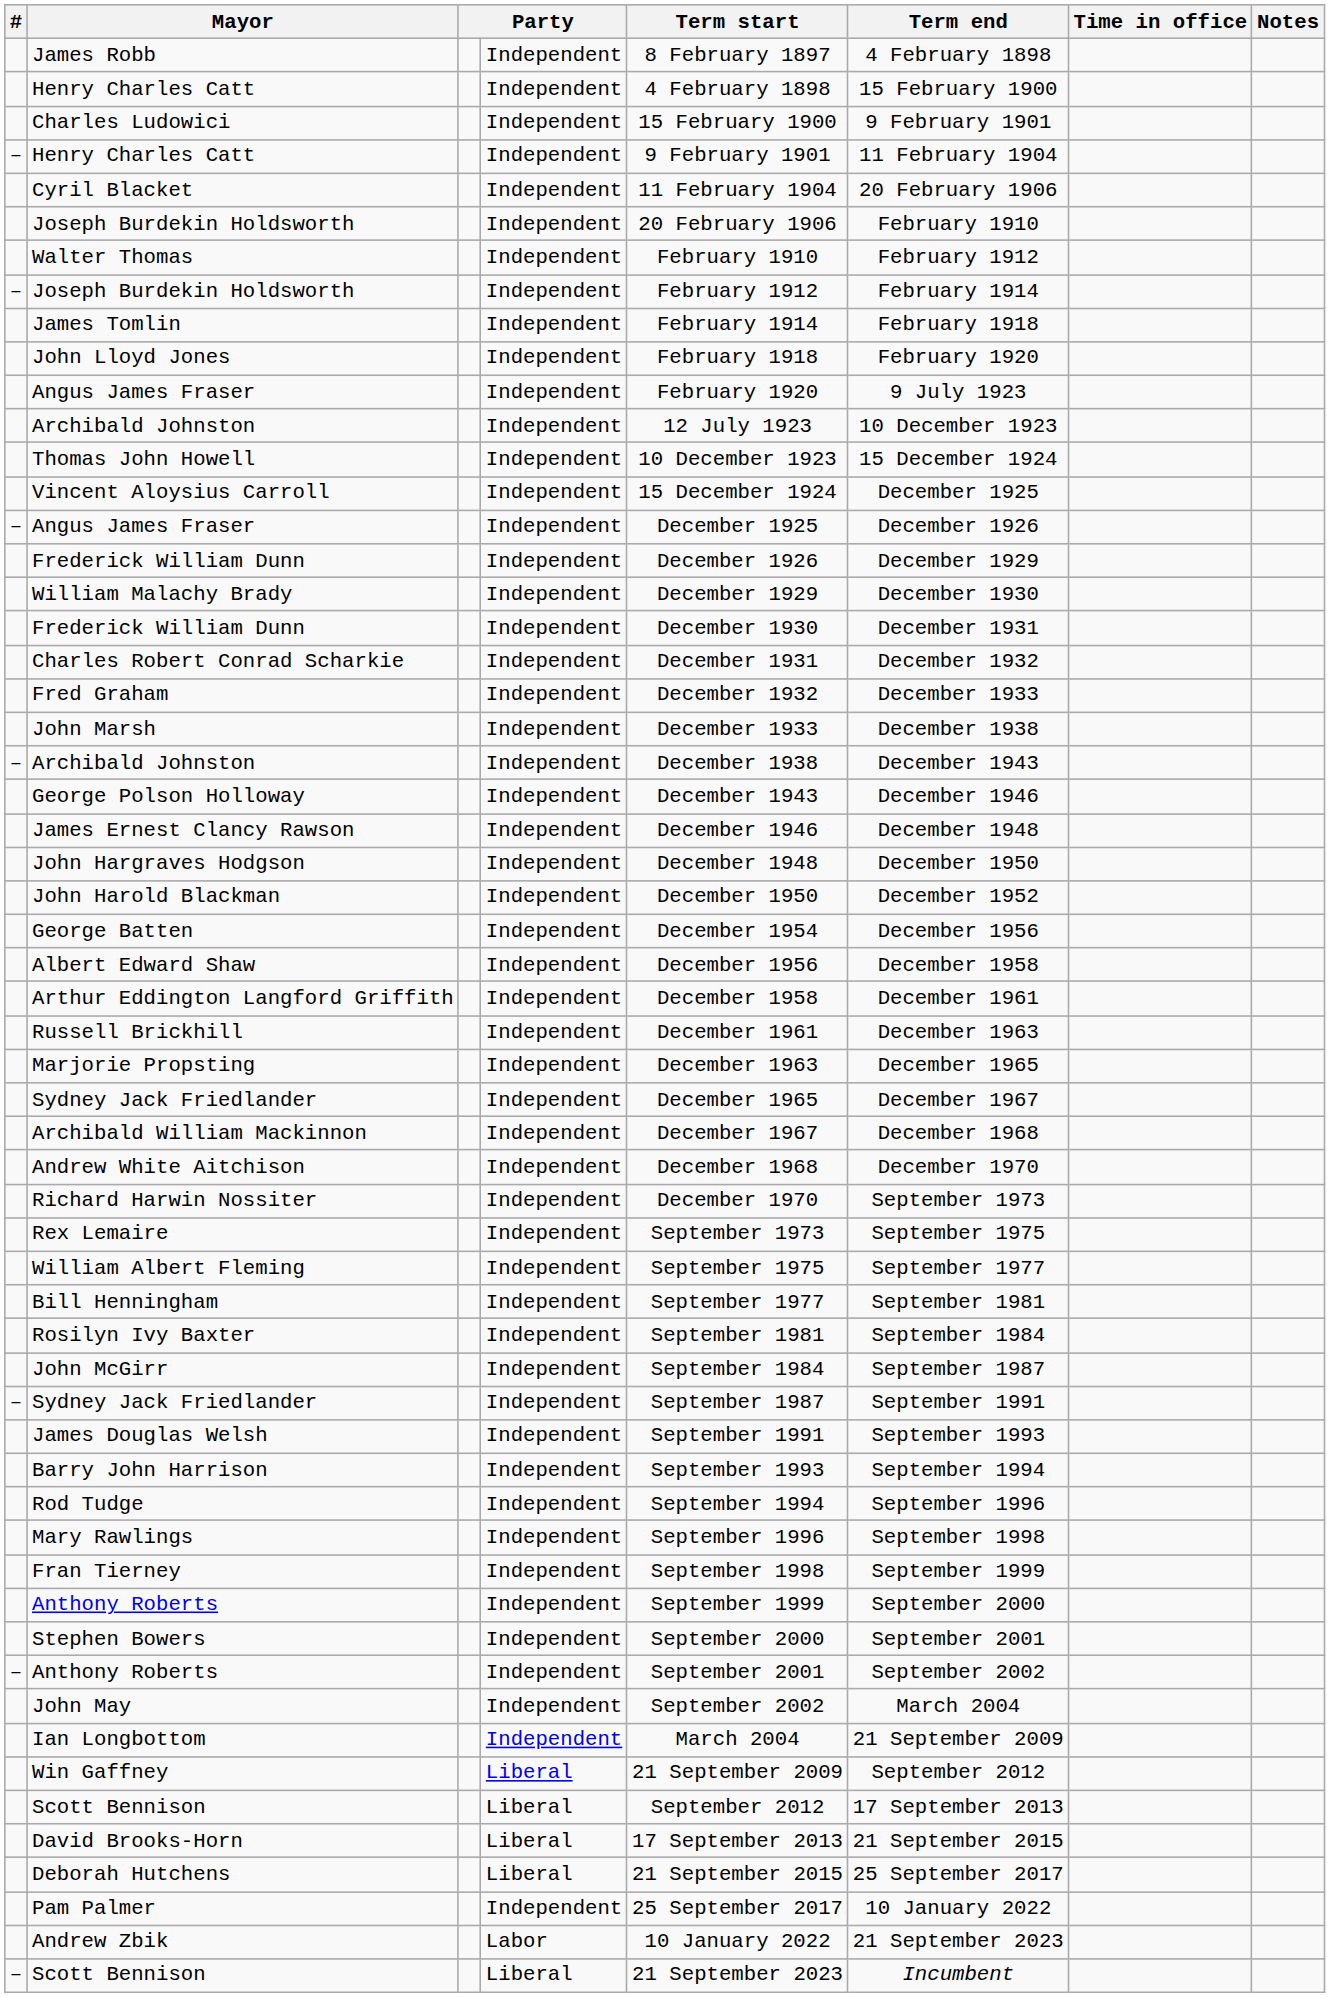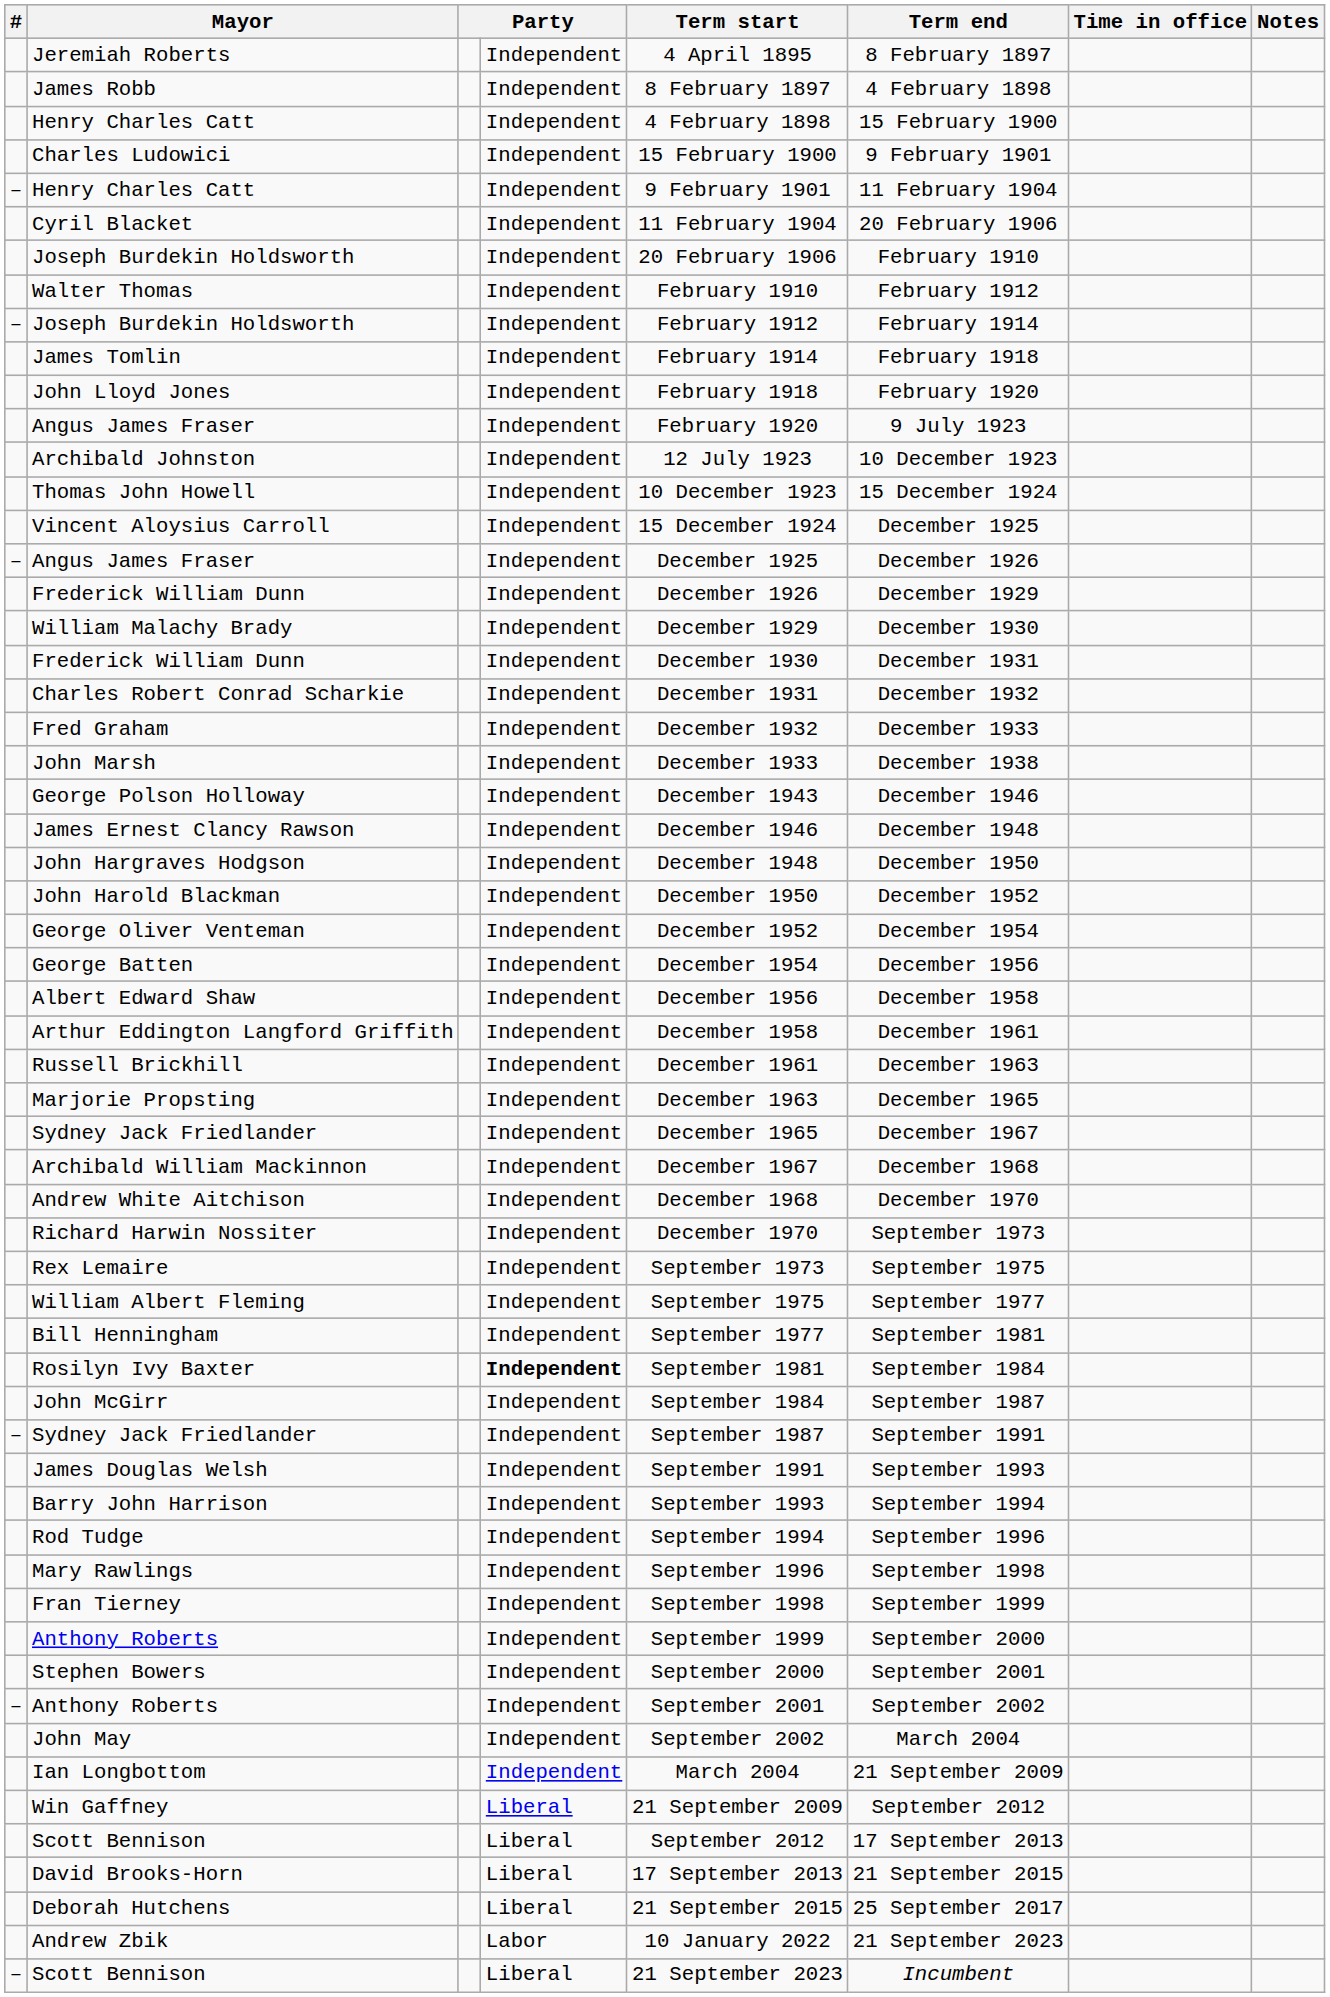+ row: Jeremiah Roberts | Independent | 4 April 1895 | 8 February 1897
- row: – | Archibald Johnston | Independent | December 1938 | December 1943
+ row: George Oliver Venteman | Independent | December 1952 | December 1954
Rosilyn Ivy Baxter | column 4: normal -> bold
- row: Pam Palmer | Independent | 25 September 2017 | 10 January 2022
